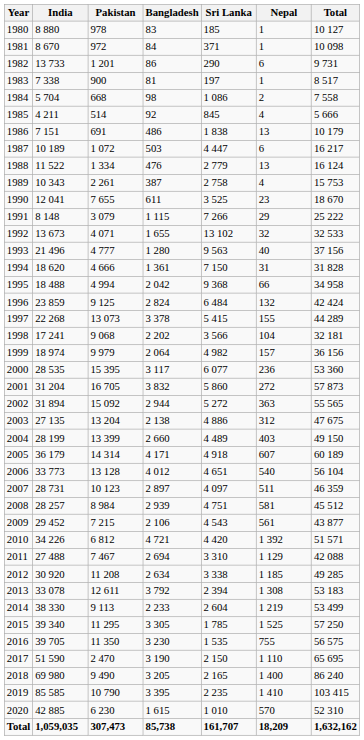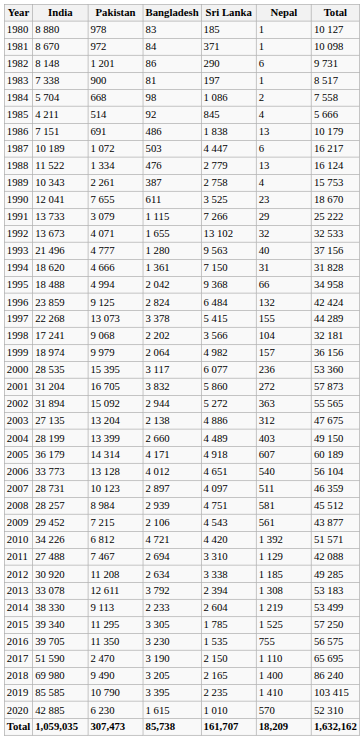1982 | India: 13 733 -> 8 148
1991 | India: 8 148 -> 13 733
